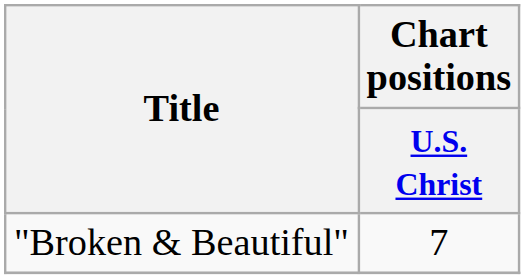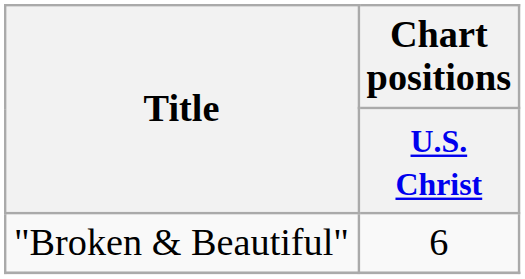"Broken & Beautiful" | Chart positions / U.S. Christ: 7 -> 6
